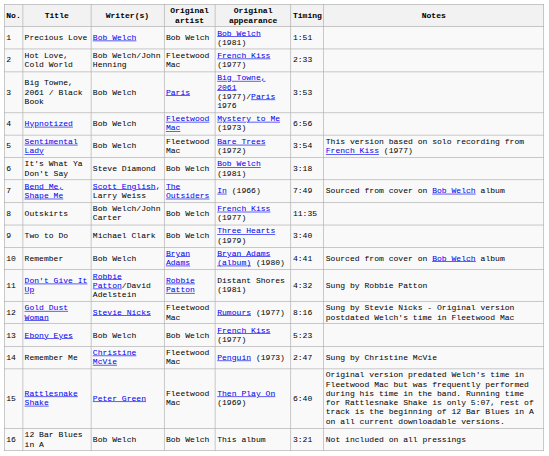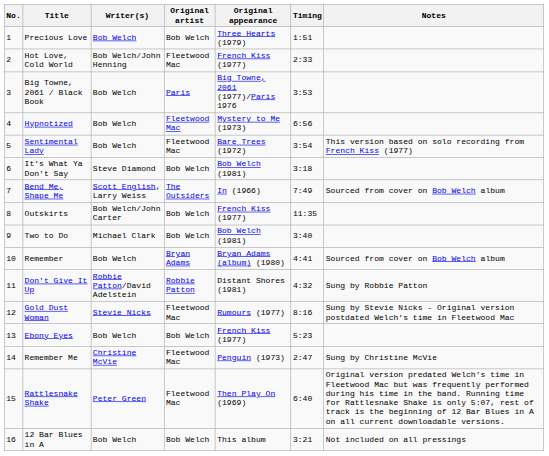Precious Love | Original appearance: Bob Welch (1981) -> Three Hearts (1979)
Two to Do | Original appearance: Three Hearts (1979) -> Bob Welch (1981)
